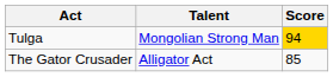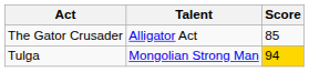rows swapped: The Gator Crusader <-> Tulga
